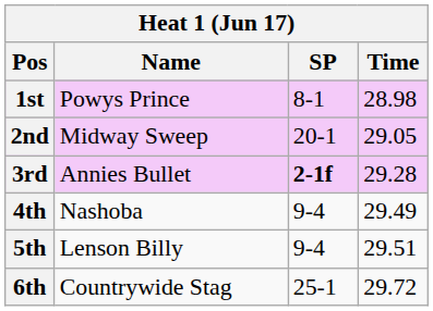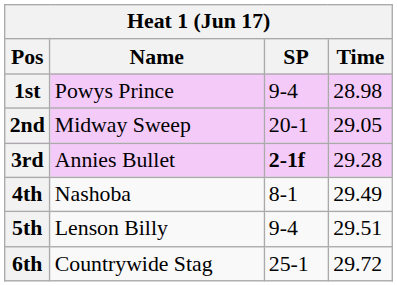1st | SP: 8-1 -> 9-4
4th | SP: 9-4 -> 8-1
